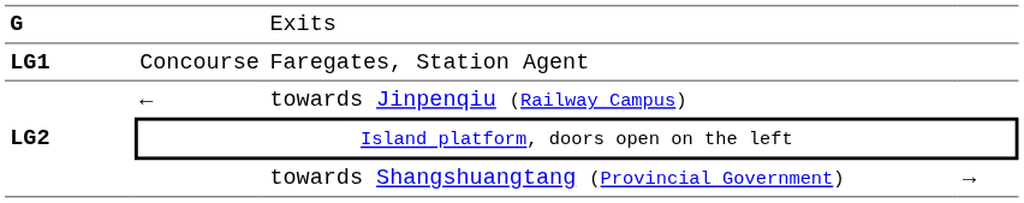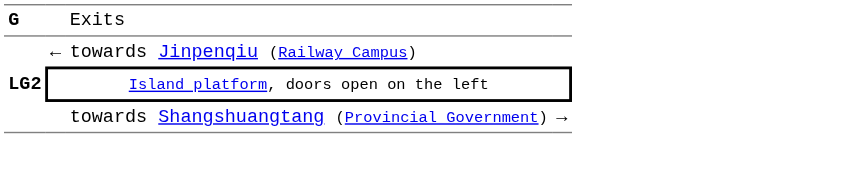- row: LG1 | Concourse | Faregates, Station Agent
